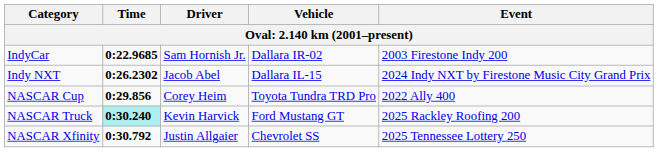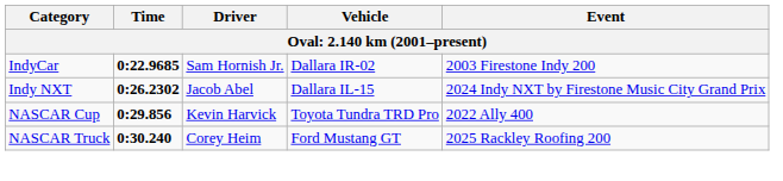NASCAR Cup | Driver: Corey Heim -> Kevin Harvick
NASCAR Truck | Time: paleturquoise background -> no background
NASCAR Truck | Driver: Kevin Harvick -> Corey Heim
- row: NASCAR Xfinity | 0:30.792 | Justin Allgaier | Chevrolet SS | 2025 Tennessee Lottery 250
